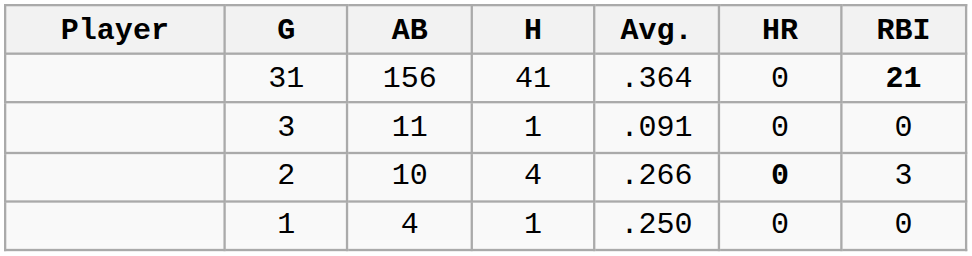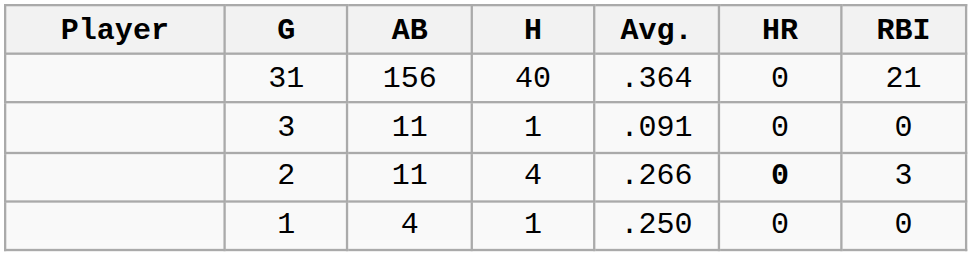31 | H: 41 -> 40
31 | RBI: bold -> normal
2 | AB: 10 -> 11
